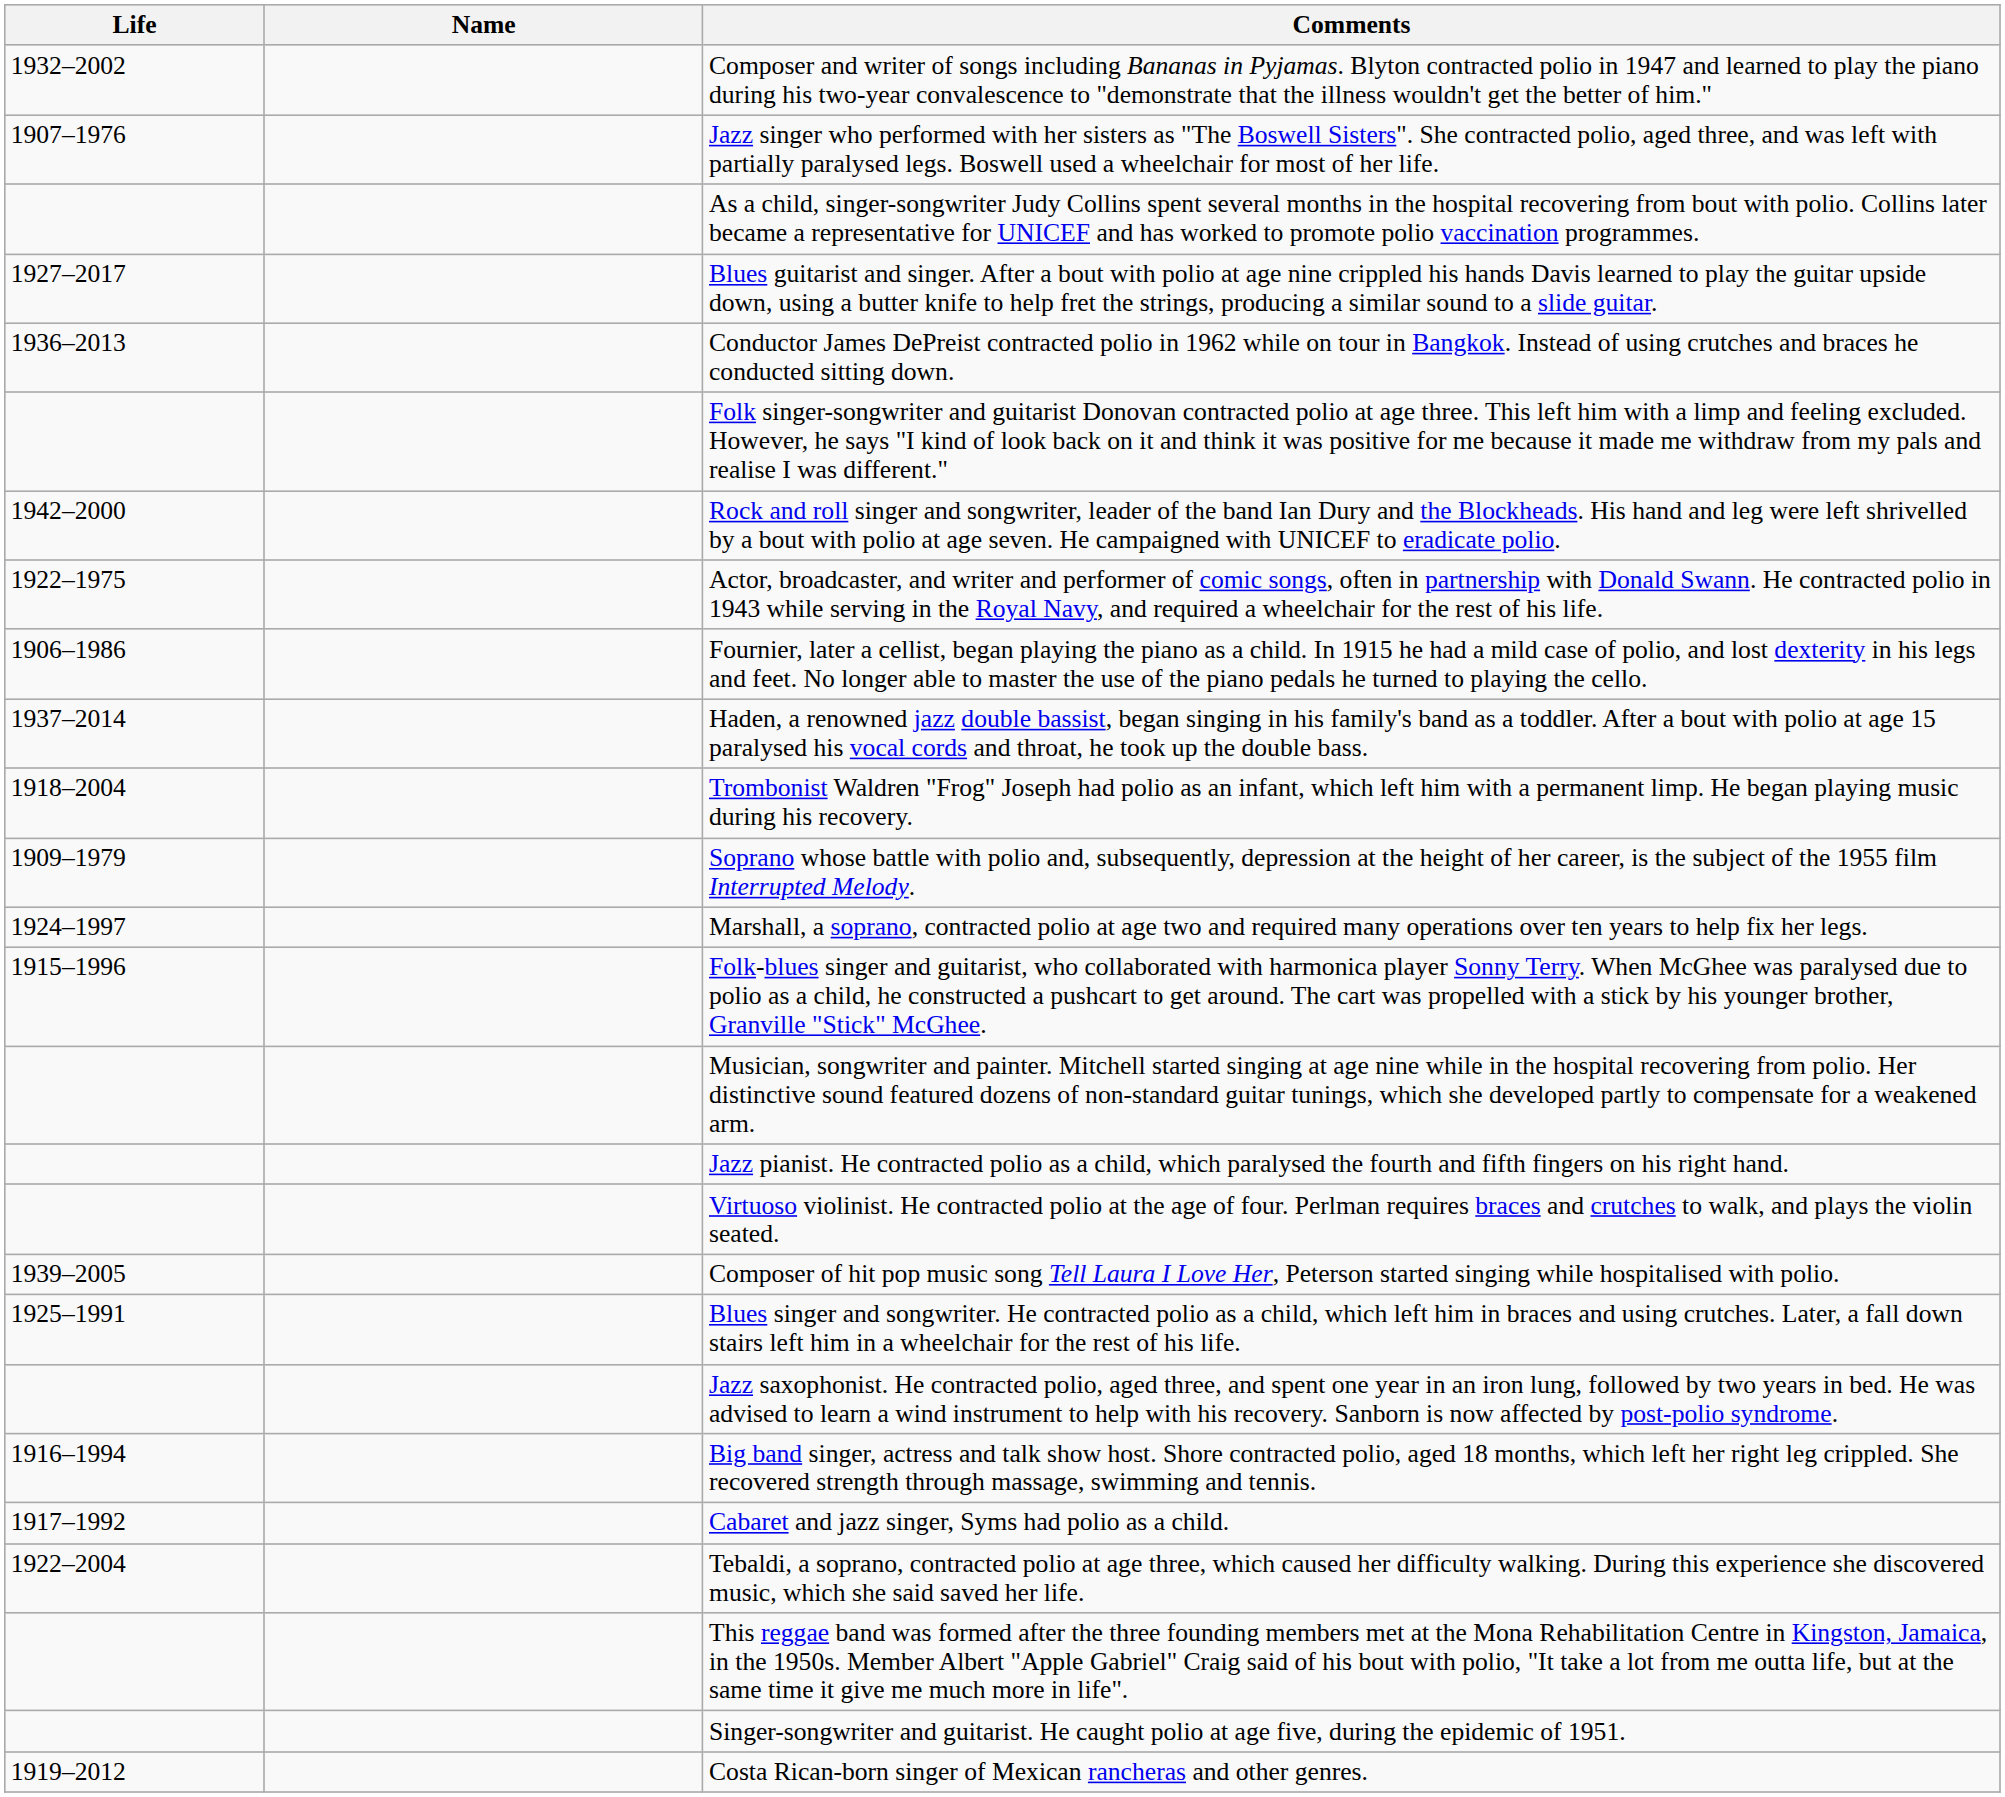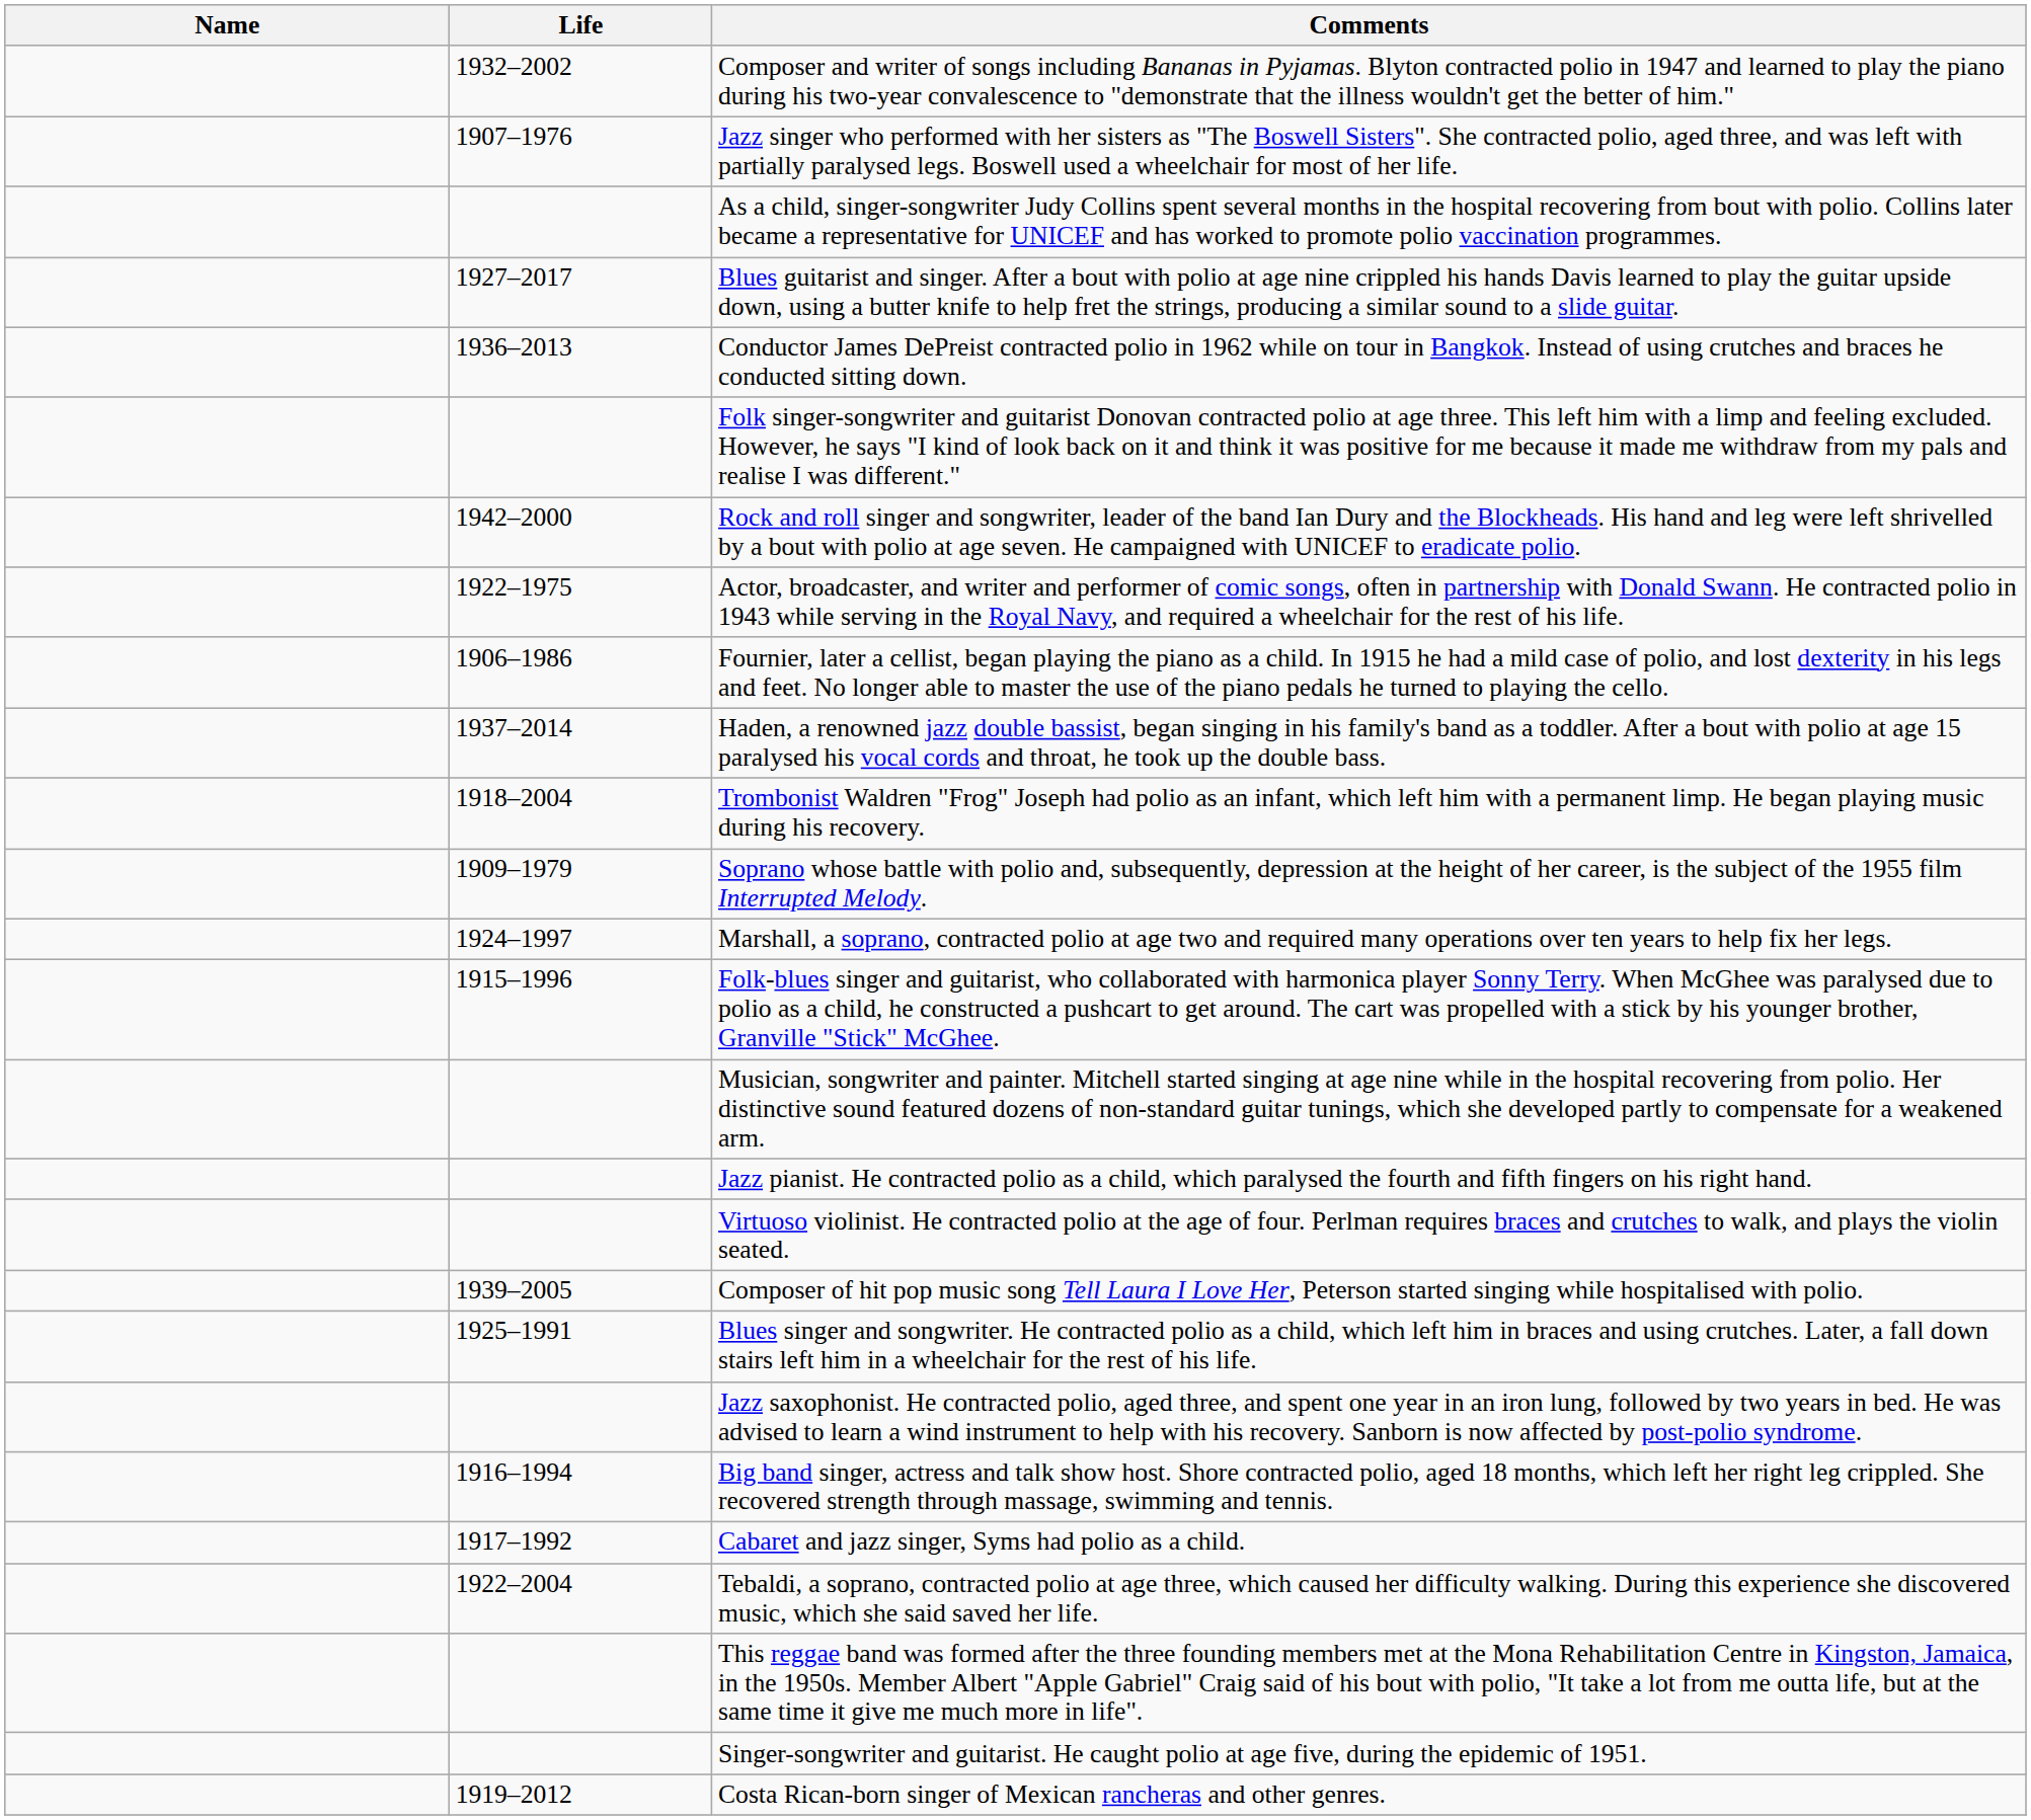columns swapped: Name <-> Life
